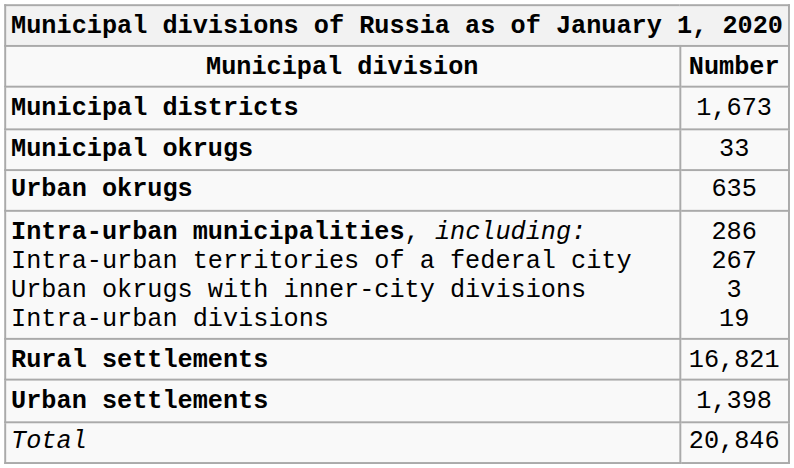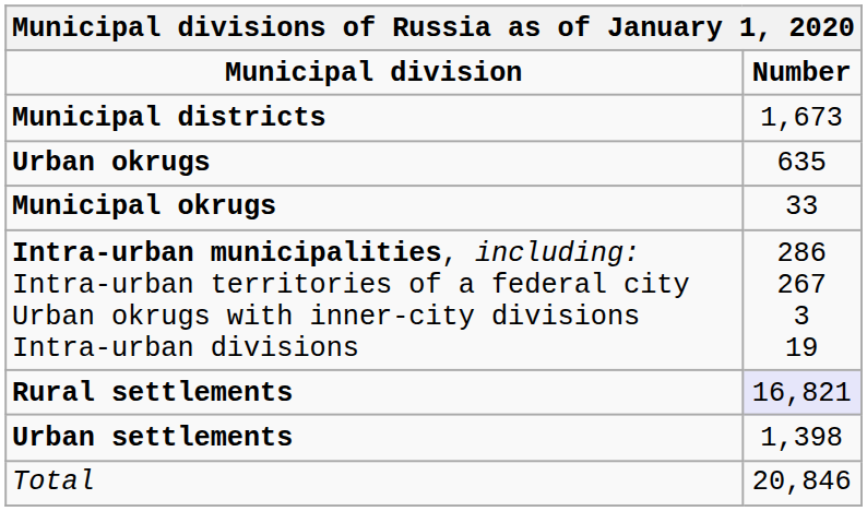rows swapped: Municipal okrugs <-> Urban okrugs
Rural settlements | Number: no background -> lavender background
